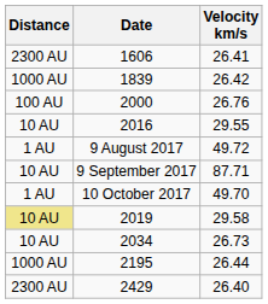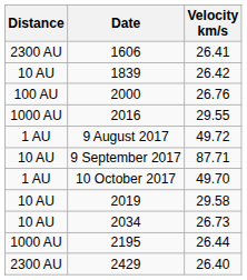1839 | Distance: 1000 AU -> 10 AU
2016 | Distance: 10 AU -> 1000 AU
2019 | Distance: khaki background -> no background
